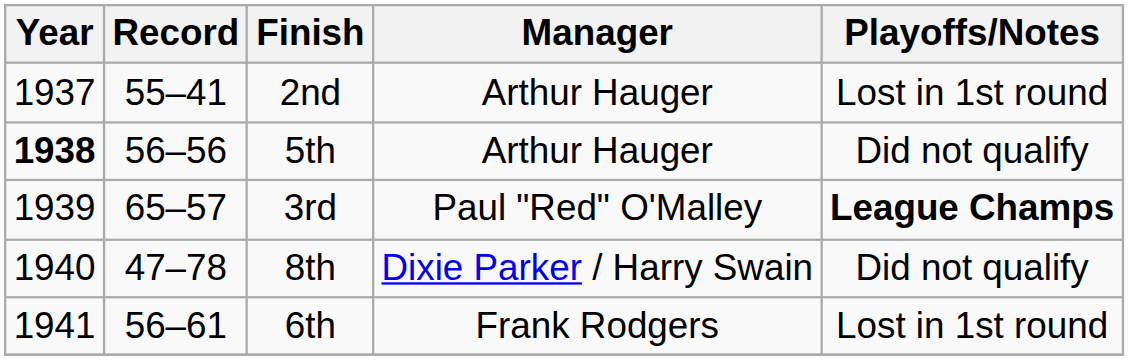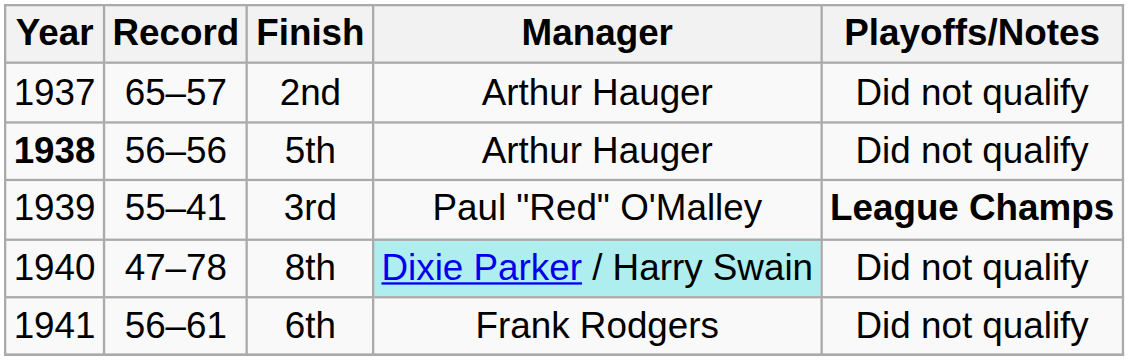2nd | Record: 55–41 -> 65–57
2nd | Playoffs/Notes: Lost in 1st round -> Did not qualify
3rd | Record: 65–57 -> 55–41
8th | Manager: no background -> paleturquoise background
6th | Playoffs/Notes: Lost in 1st round -> Did not qualify
